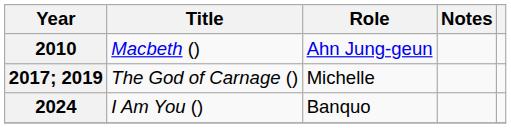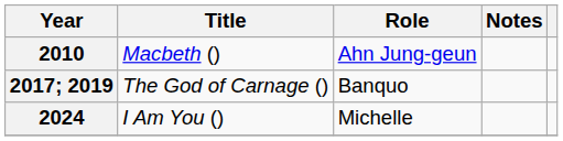2017; 2019 | Role: Michelle -> Banquo
2024 | Role: Banquo -> Michelle
